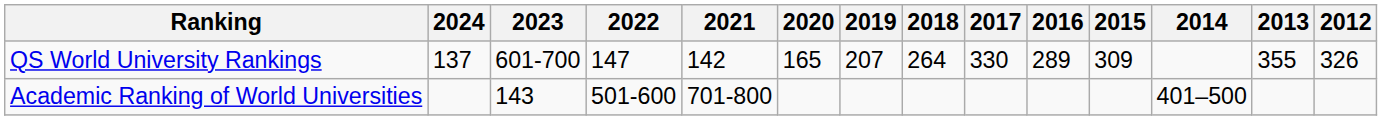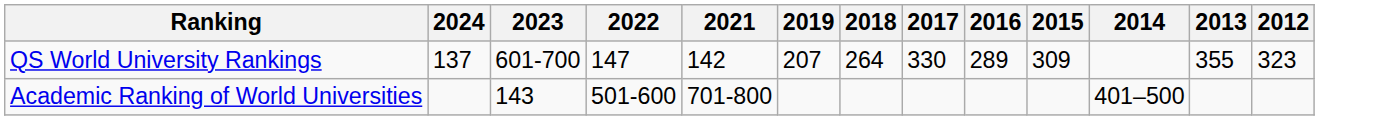- column: 2020 | 165
QS World University Rankings | 2012: 326 -> 323
